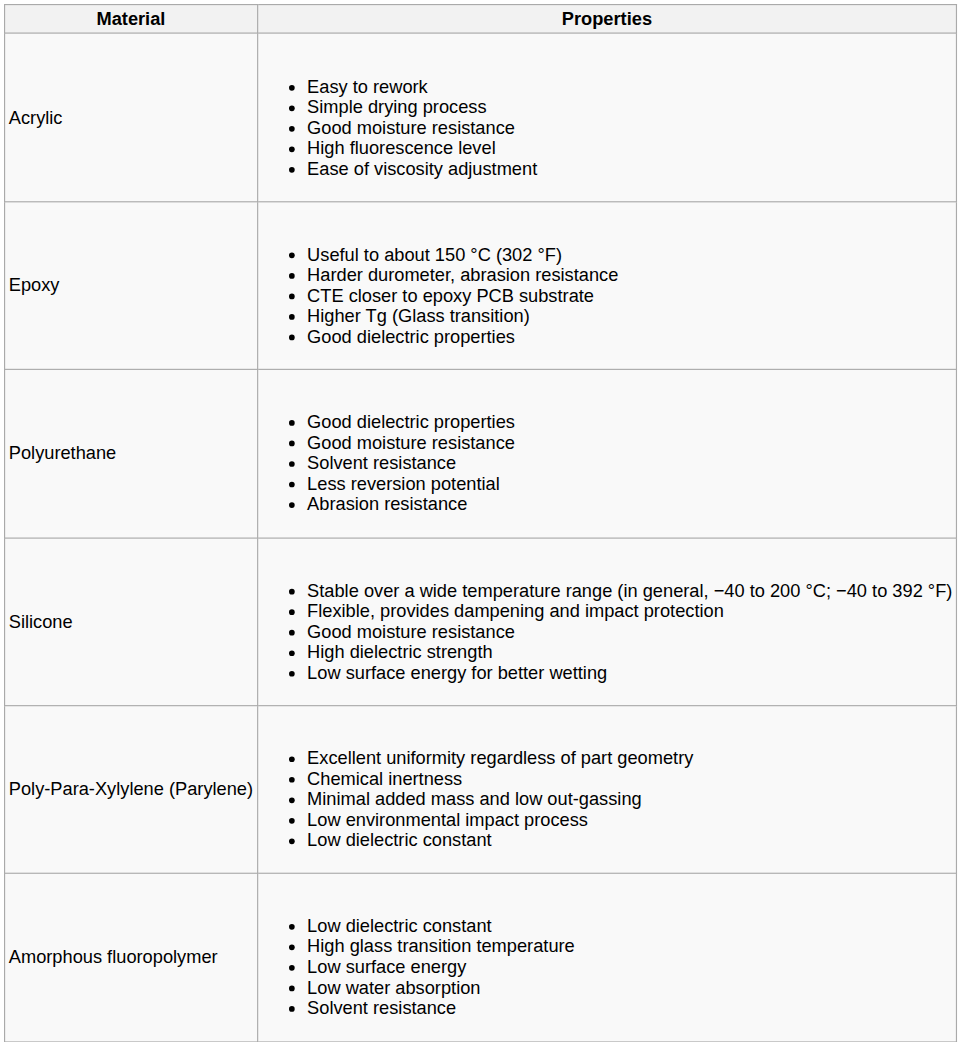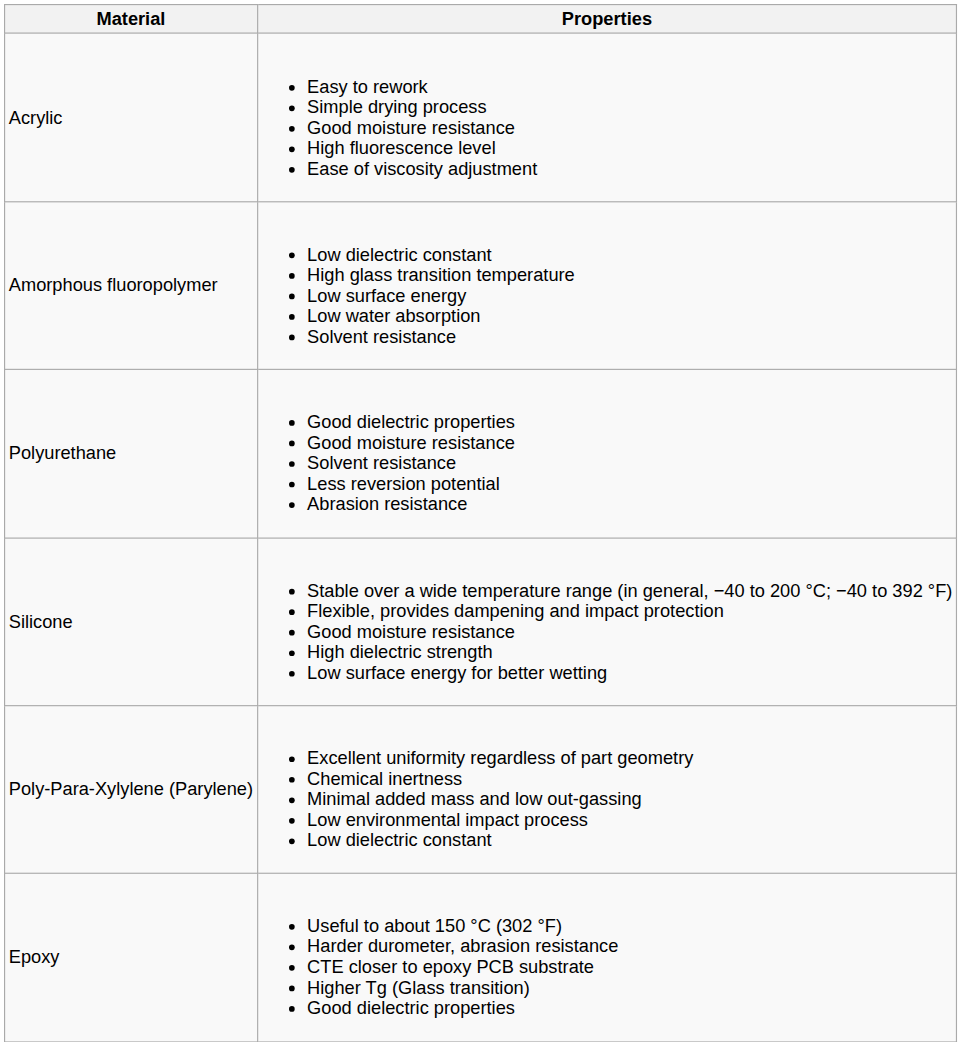rows swapped: Epoxy <-> Amorphous fluoropolymer
